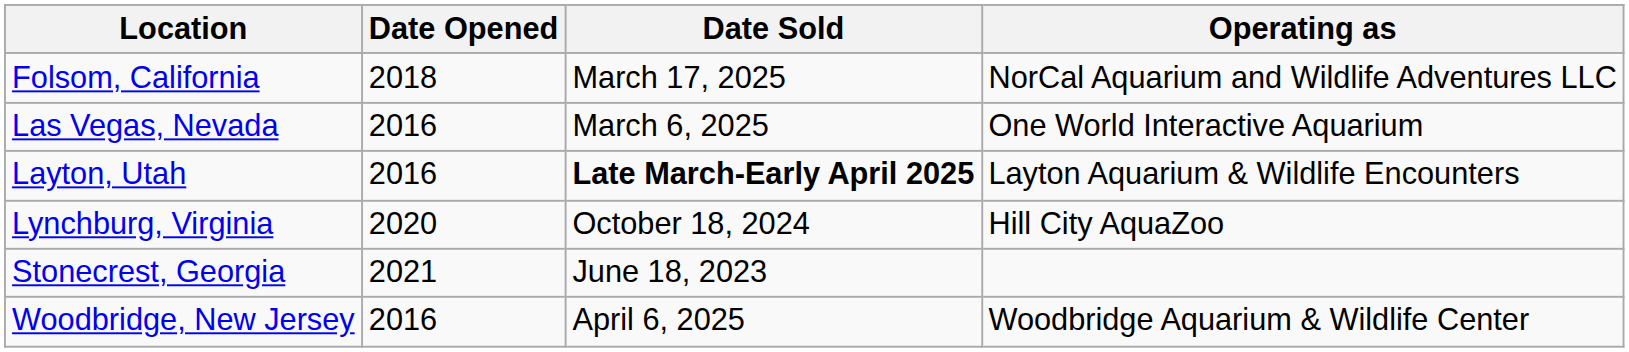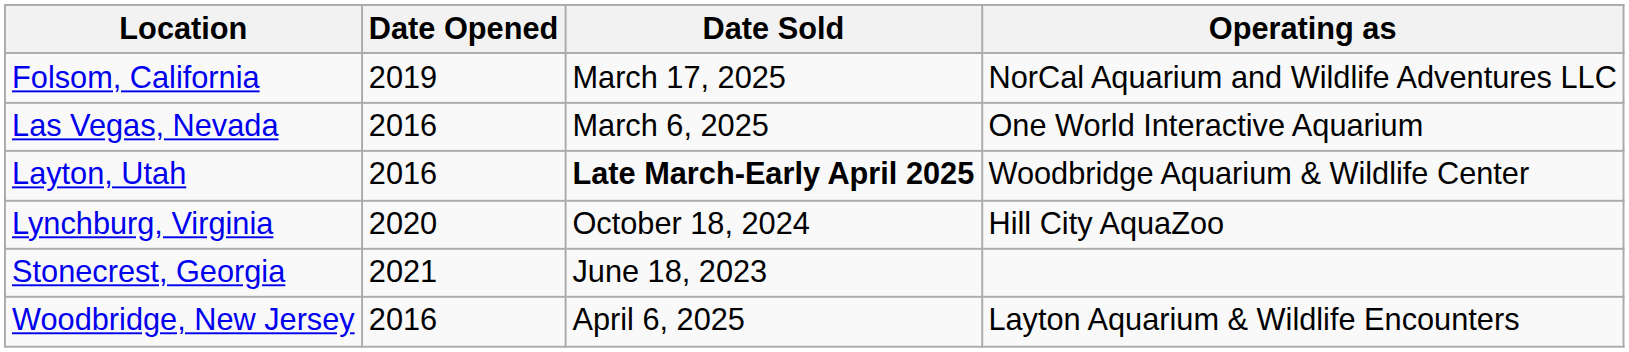Folsom, California | Date Opened: 2018 -> 2019
Layton, Utah | Operating as: Layton Aquarium & Wildlife Encounters -> Woodbridge Aquarium & Wildlife Center
Woodbridge, New Jersey | Operating as: Woodbridge Aquarium & Wildlife Center -> Layton Aquarium & Wildlife Encounters
